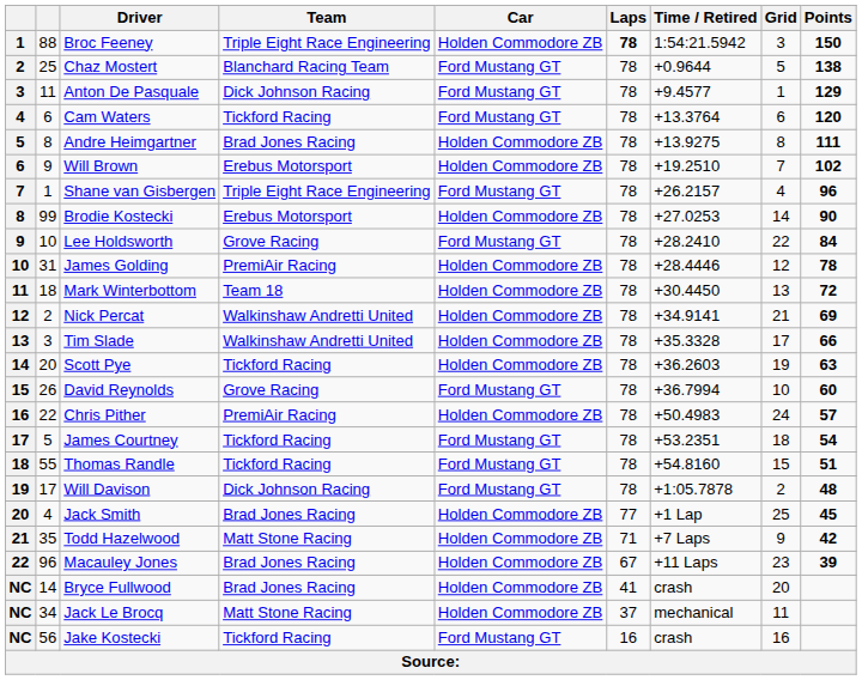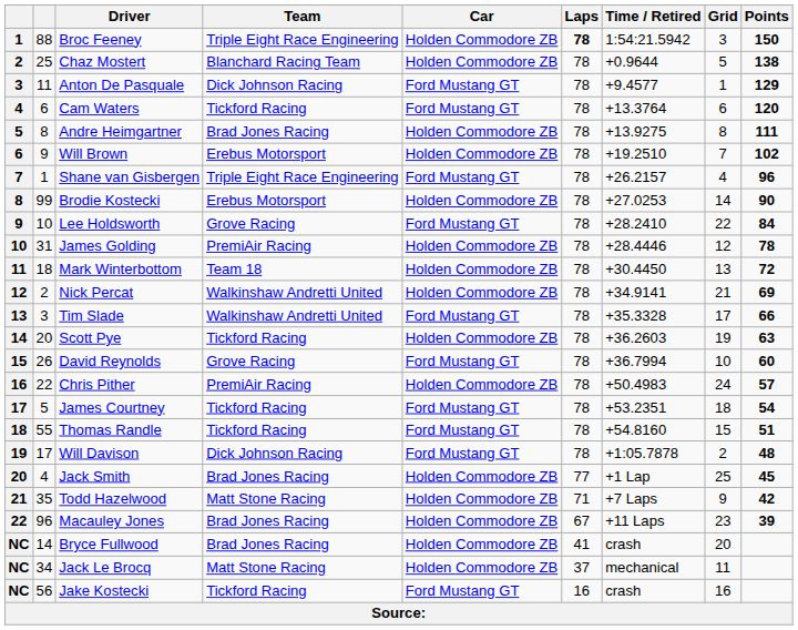Chaz Mostert | Car: Ford Mustang GT -> Holden Commodore ZB
Tim Slade | Car: Holden Commodore ZB -> Ford Mustang GT
